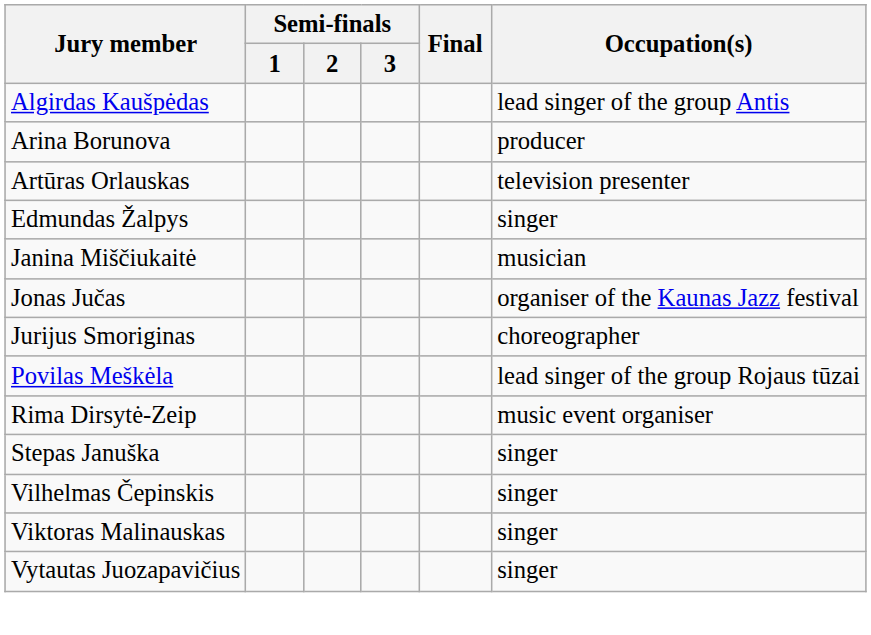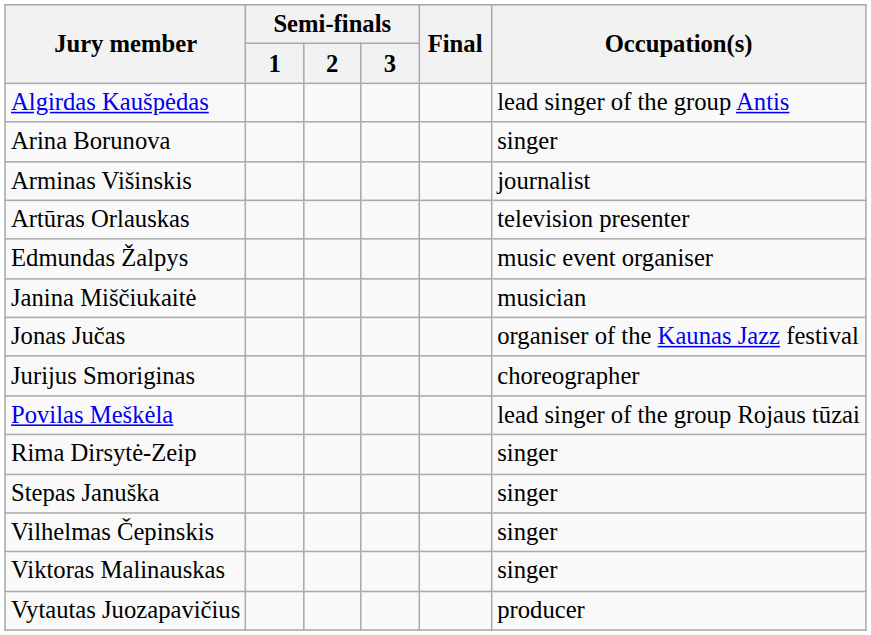Arina Borunova | Occupation(s): producer -> singer
+ row: Arminas Višinskis | journalist
Edmundas Žalpys | Occupation(s): singer -> music event organiser
Rima Dirsytė-Zeip | Occupation(s): music event organiser -> singer
Vytautas Juozapavičius | Occupation(s): singer -> producer
